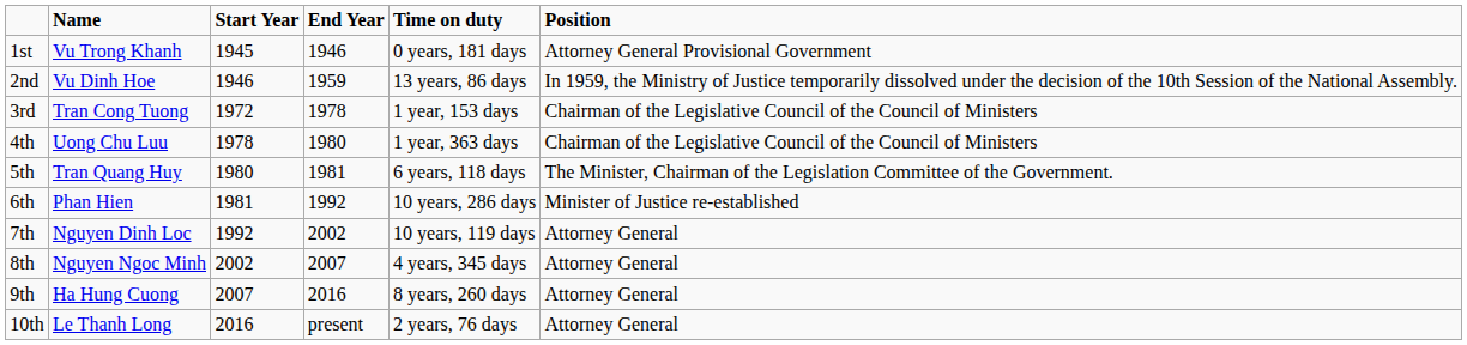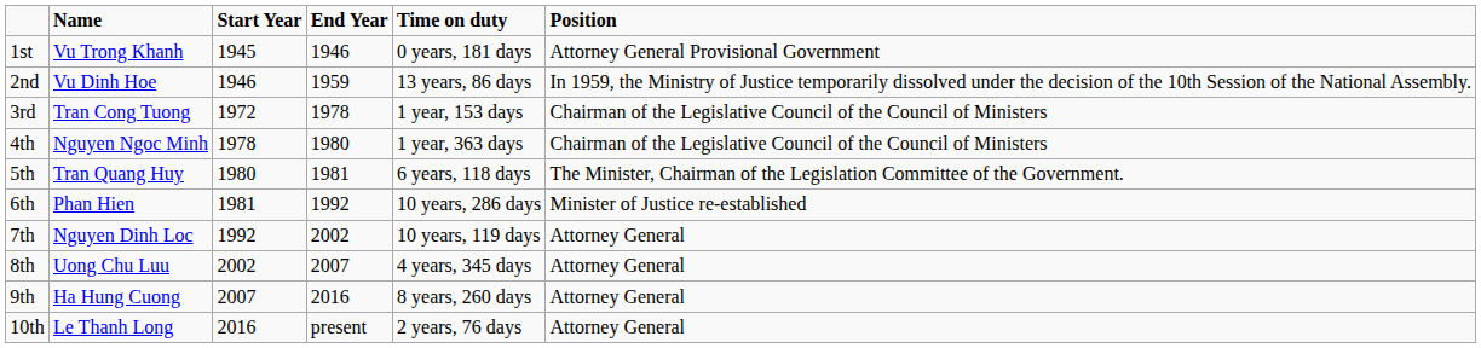4th | Name: Uong Chu Luu -> Nguyen Ngoc Minh
8th | Name: Nguyen Ngoc Minh -> Uong Chu Luu
